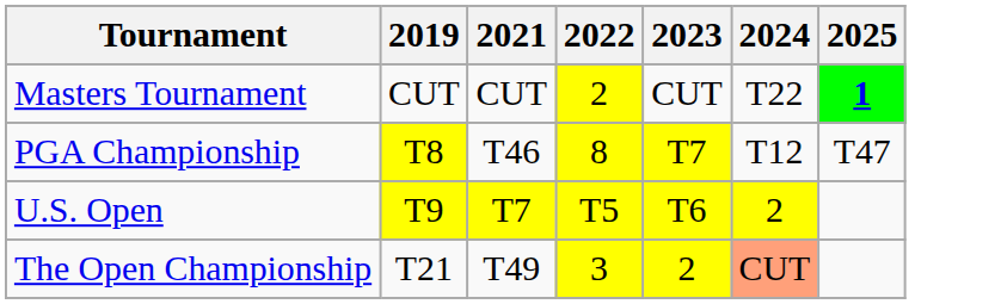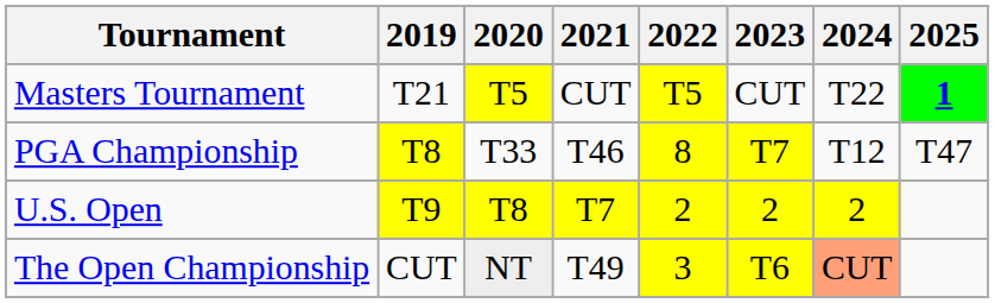+ column: 2020 | T5 | T33 | T8 | NT
Masters Tournament | 2019: CUT -> T21
Masters Tournament | 2022: 2 -> T5
U.S. Open | 2022: T5 -> 2
U.S. Open | 2023: T6 -> 2
The Open Championship | 2019: T21 -> CUT
The Open Championship | 2023: 2 -> T6
